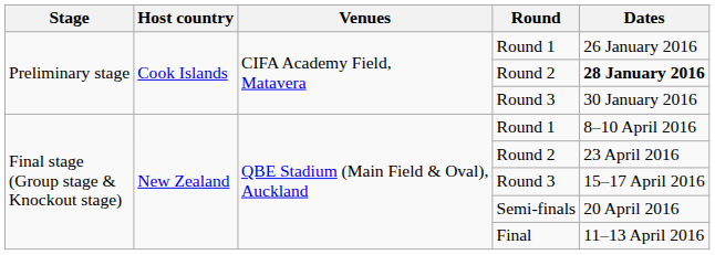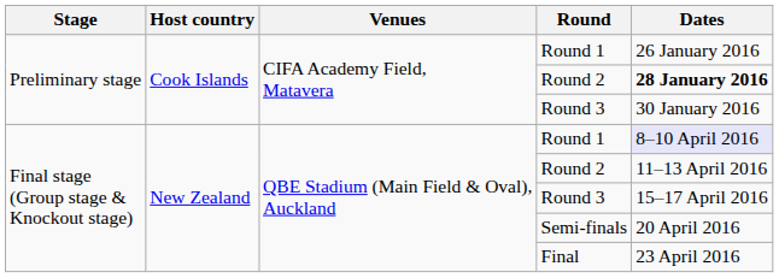Final stage (Group stage & Knockout stage) / Round 1 | Dates: no background -> lavender background
Final stage (Group stage & Knockout stage) / Round 2 | Dates: 23 April 2016 -> 11–13 April 2016
Final | Dates: 11–13 April 2016 -> 23 April 2016
